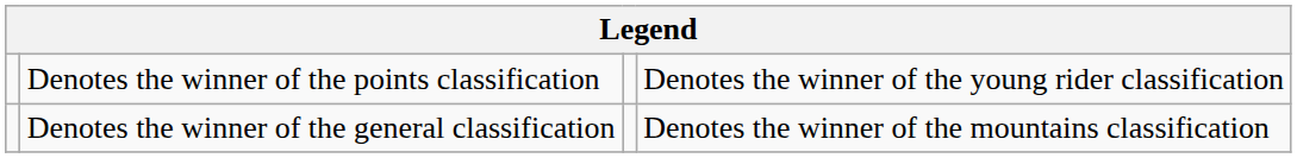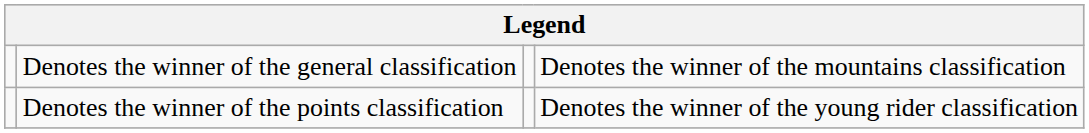rows swapped: Denotes the winner of the general classification <-> Denotes the winner of the points classification
